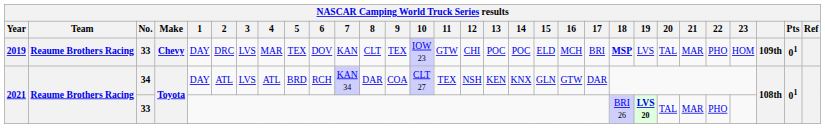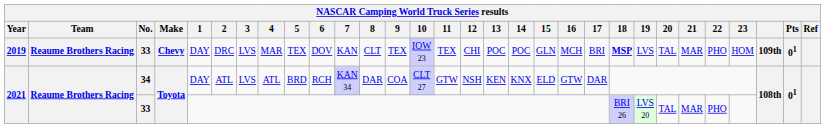2019 | 11: GTW -> TEX
2019 | 15: ELD -> GLN
2021 / 34 | 11: TEX -> GTW
2021 / 34 | 15: GLN -> ELD
2021 / 33 | 19: bold -> normal
